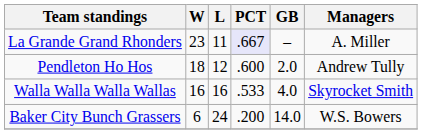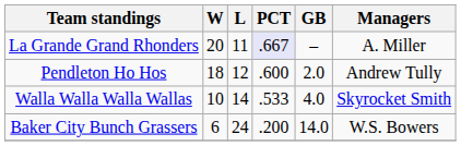La Grande Grand Rhonders | W: 23 -> 20
Walla Walla Walla Wallas | W: 16 -> 10
Walla Walla Walla Wallas | L: 16 -> 14
